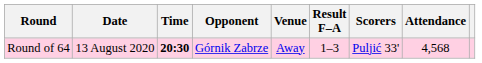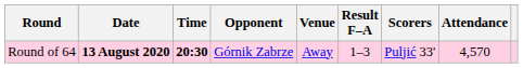Round of 64 | Date: normal -> bold
Round of 64 | Attendance: 4,568 -> 4,570
